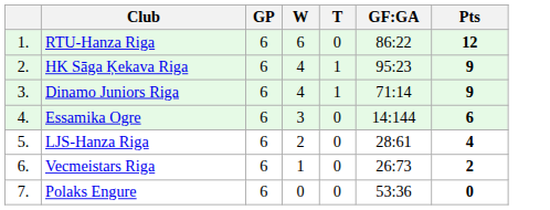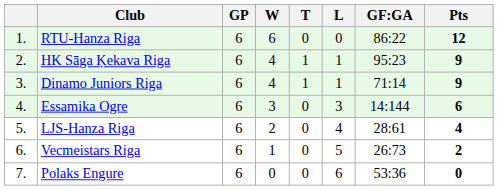+ column: L | 0 | 1 | 1 | 3 | 4 | 5 | 6
